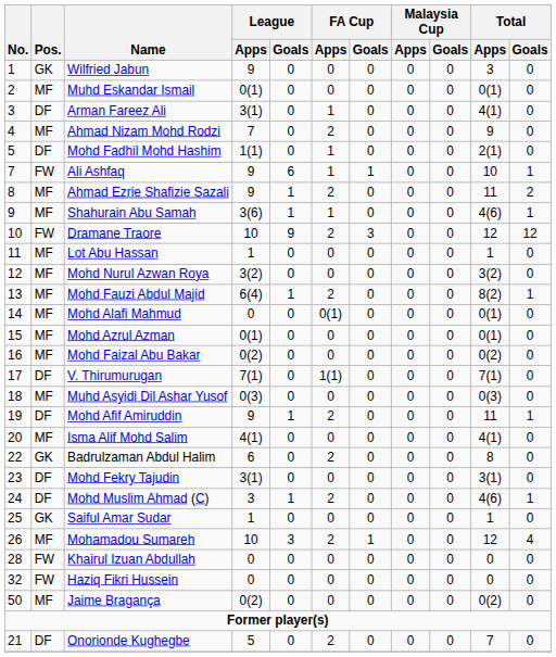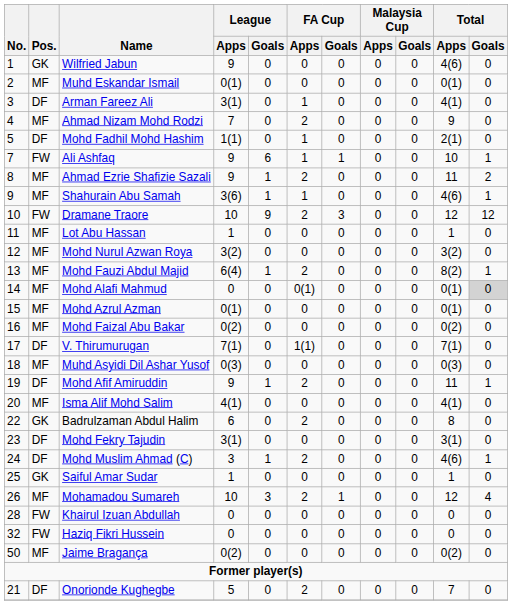Wilfried Jabun | Total / Apps: 3 -> 4(6)
Mohd Alafi Mahmud | Total / Goals: no background -> lightgrey background
